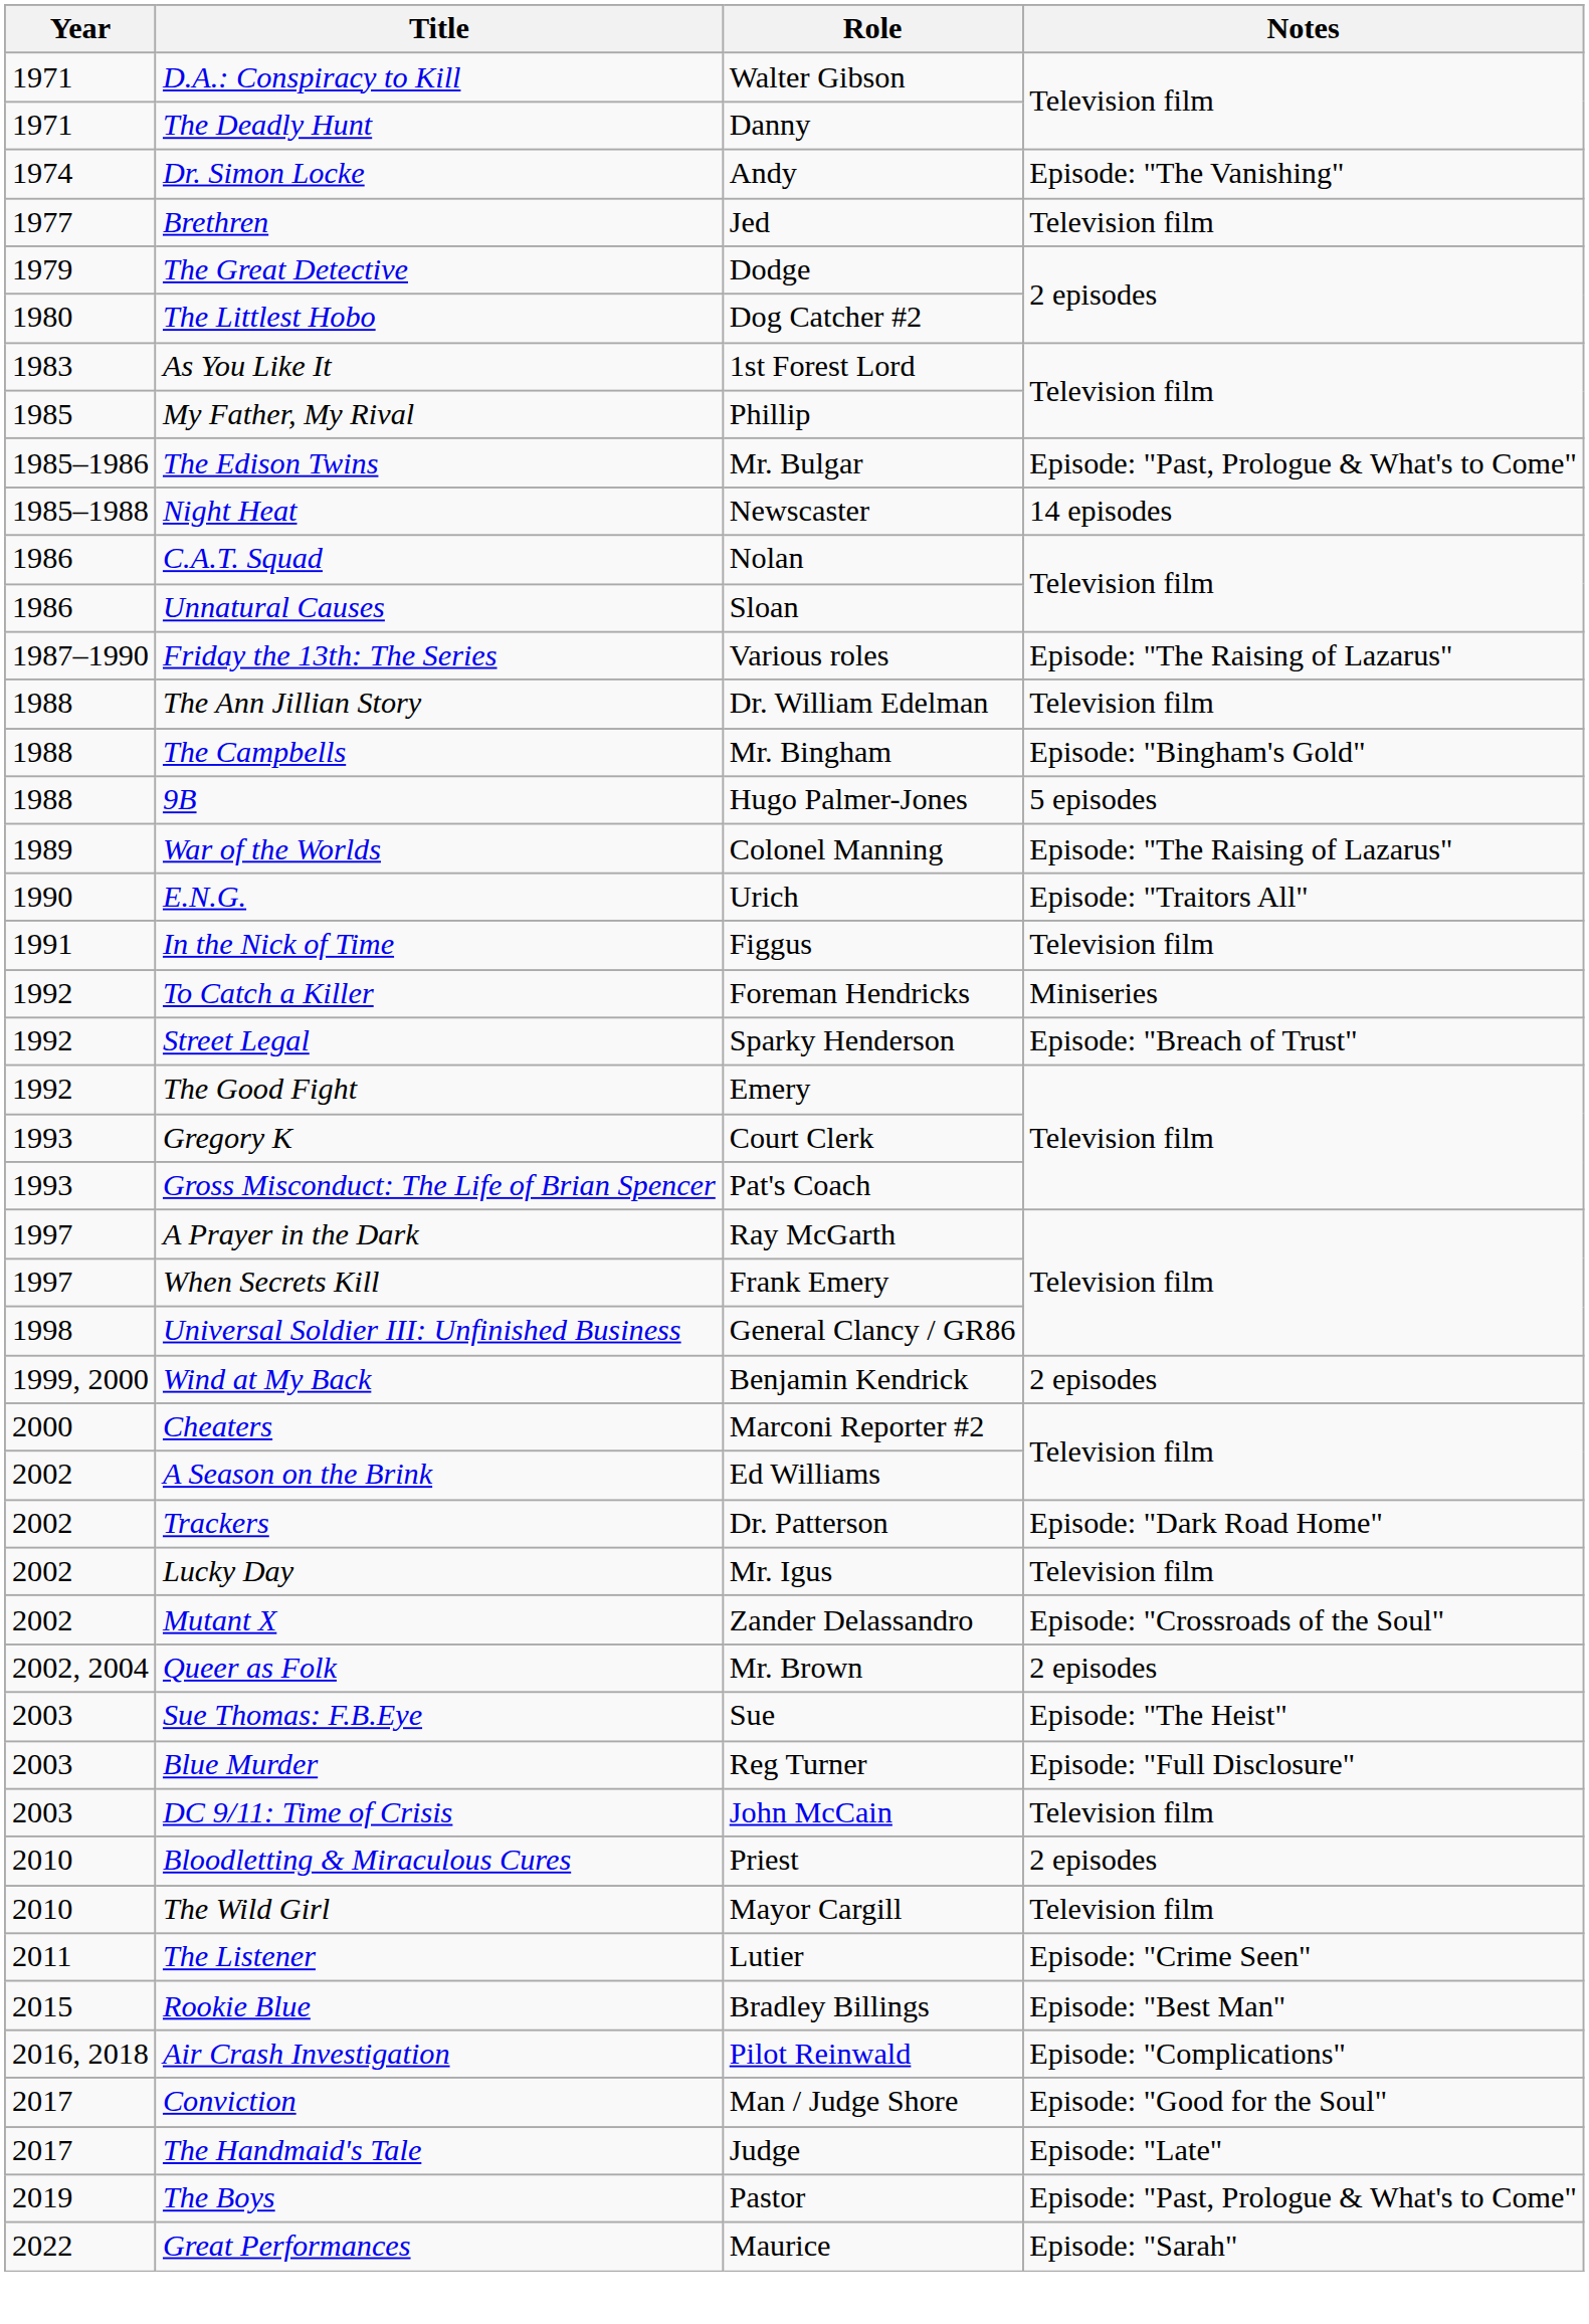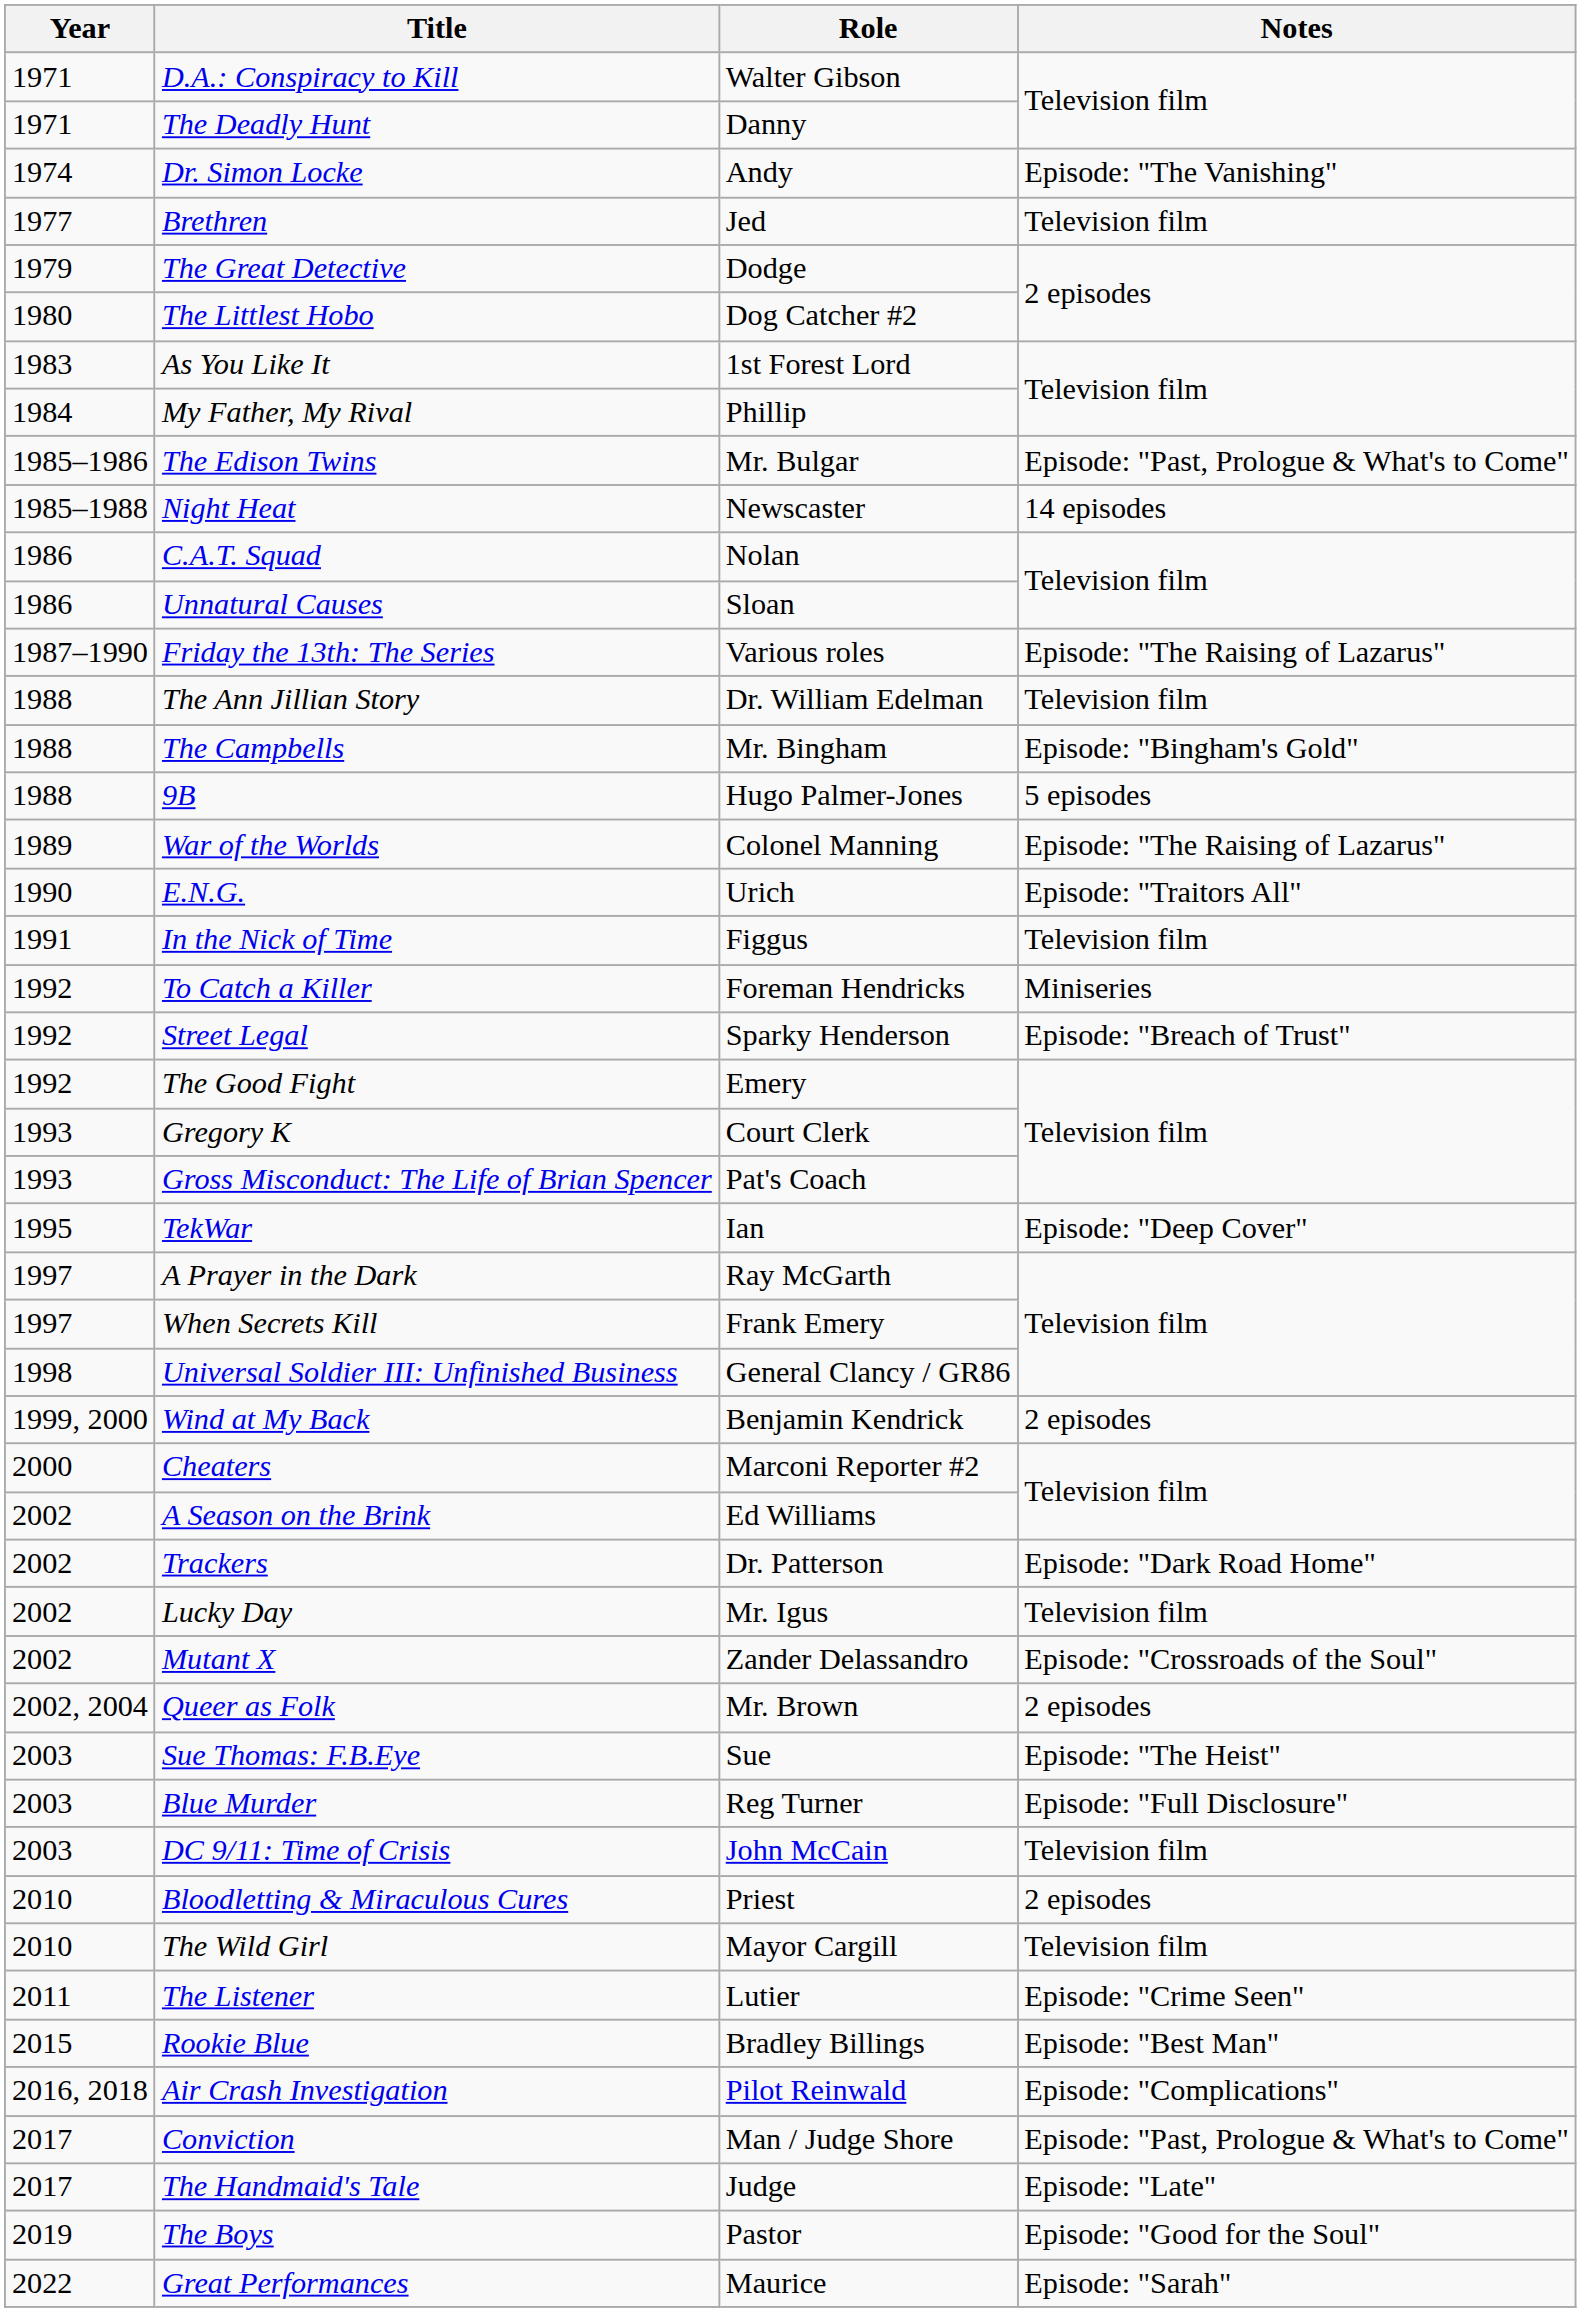My Father, My Rival | Year: 1985 -> 1984
+ row: 1995 | TekWar | Ian | Episode: "Deep Cover"
Conviction | Notes: Episode: "Good for the Soul" -> Episode: "Past, Prologue & What's to Come"
The Boys | Notes: Episode: "Past, Prologue & What's to Come" -> Episode: "Good for the Soul"
